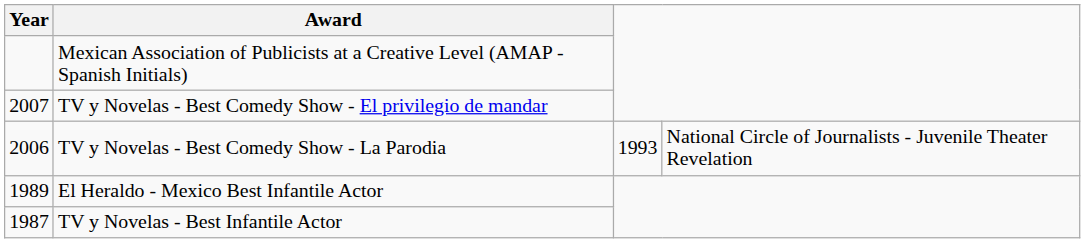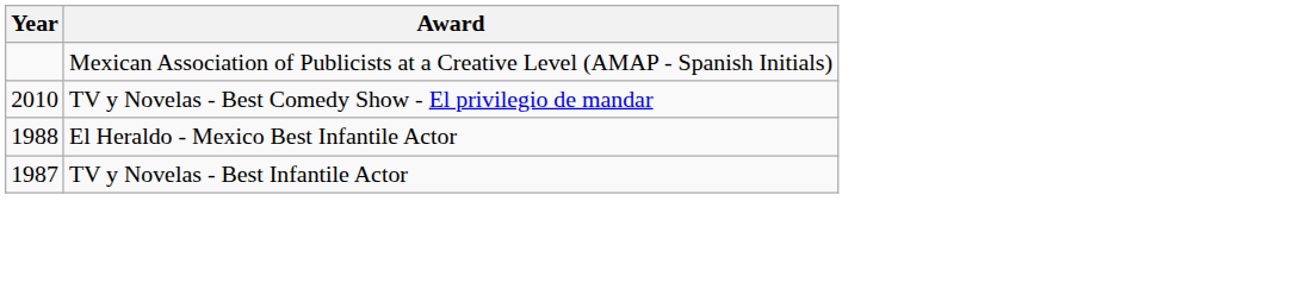TV y Novelas - Best Comedy Show - El privilegio de mandar | Year: 2007 -> 2010
- row: 2006 | TV y Novelas - Best Comedy Show - La Parodia | 1993 | National Circle of Journalists - Juvenile Theater Revelation
El Heraldo - Mexico Best Infantile Actor | Year: 1989 -> 1988
